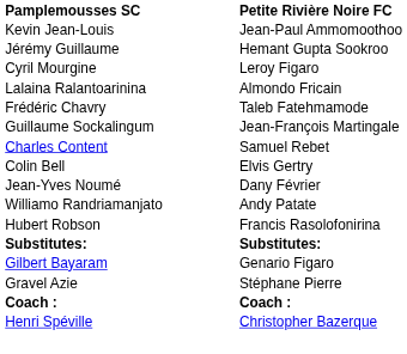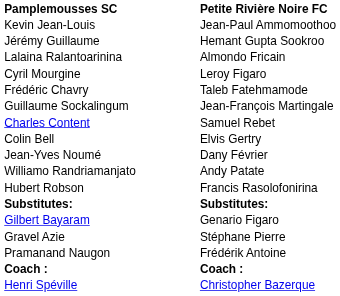rows swapped: Cyril Mourgine <-> Lalaina Ralantoarinina
+ row: Pramanand Naugon | Frédérik Antoine
